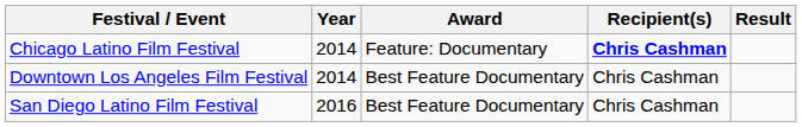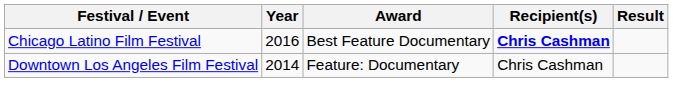Chicago Latino Film Festival | Year: 2014 -> 2016
Chicago Latino Film Festival | Award: Feature: Documentary -> Best Feature Documentary
Downtown Los Angeles Film Festival | Award: Best Feature Documentary -> Feature: Documentary
- row: San Diego Latino Film Festival | 2016 | Best Feature Documentary | Chris Cashman
